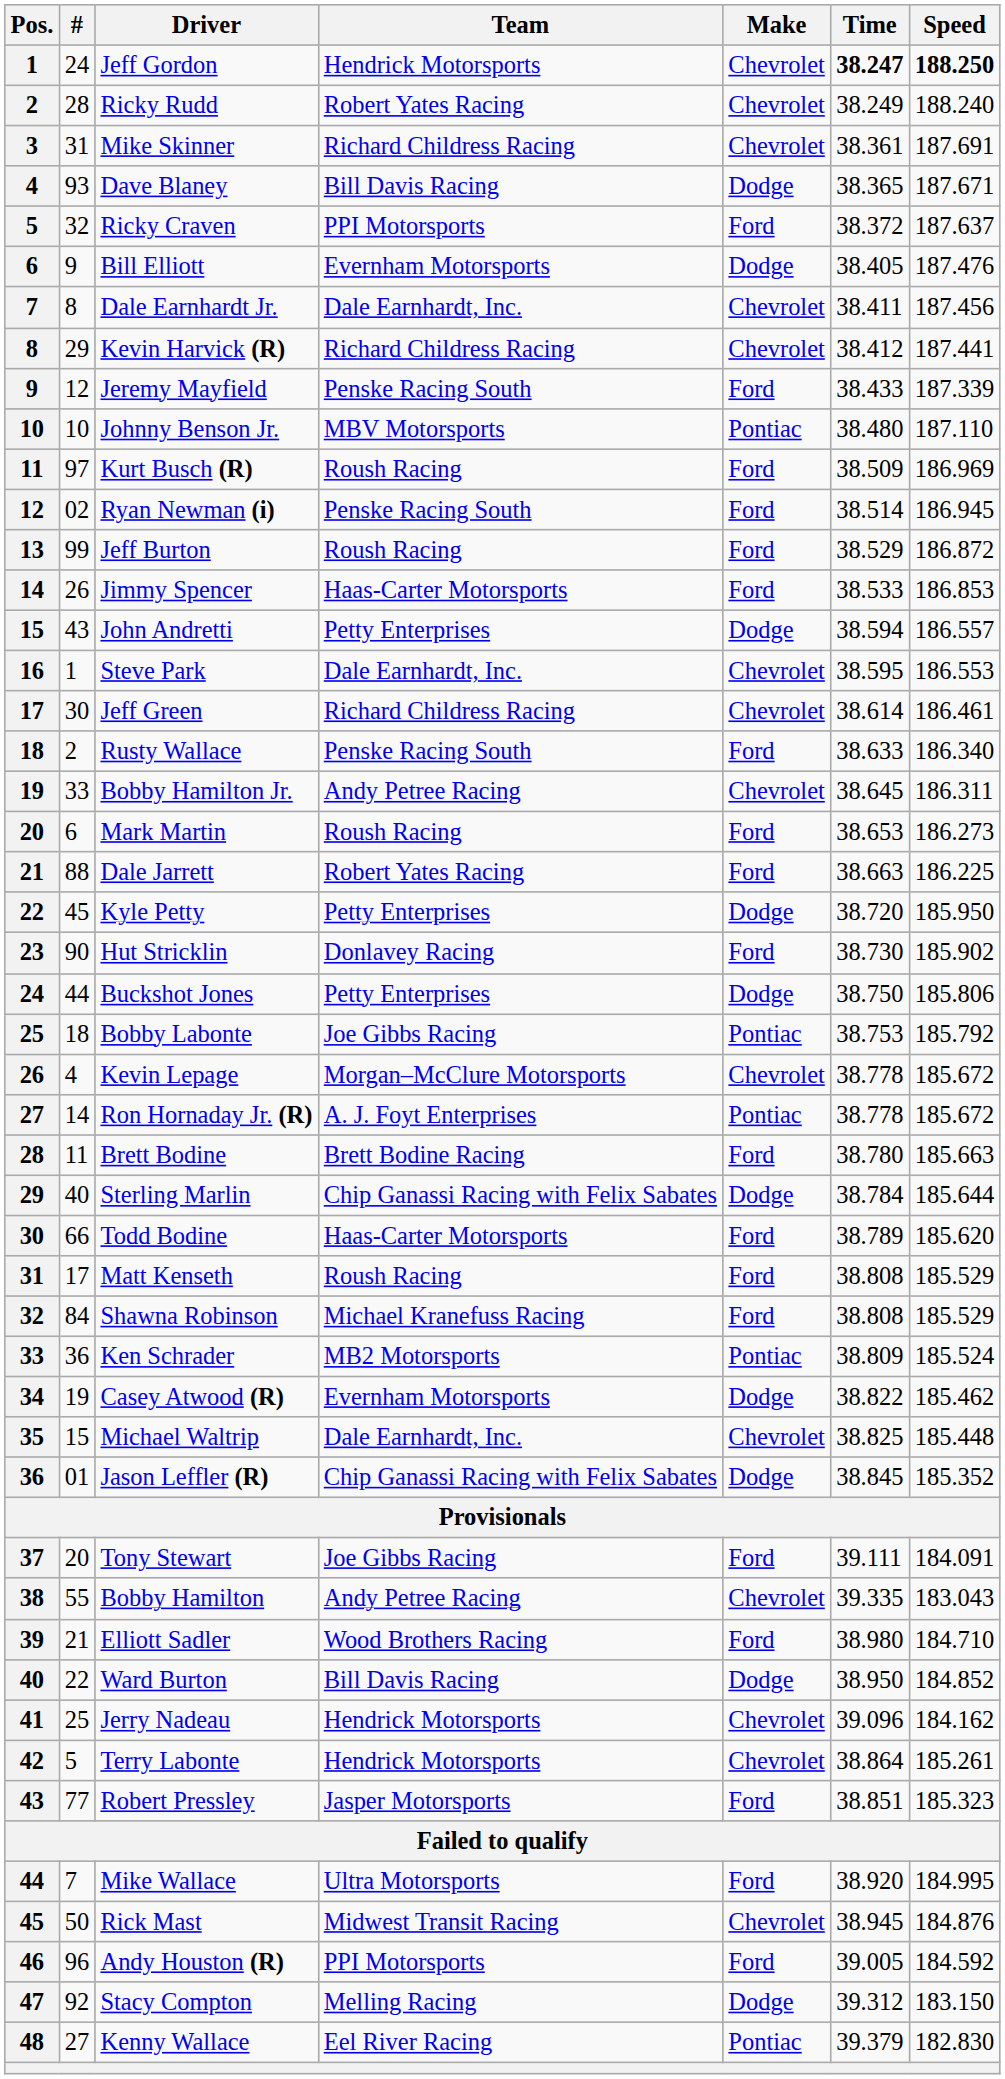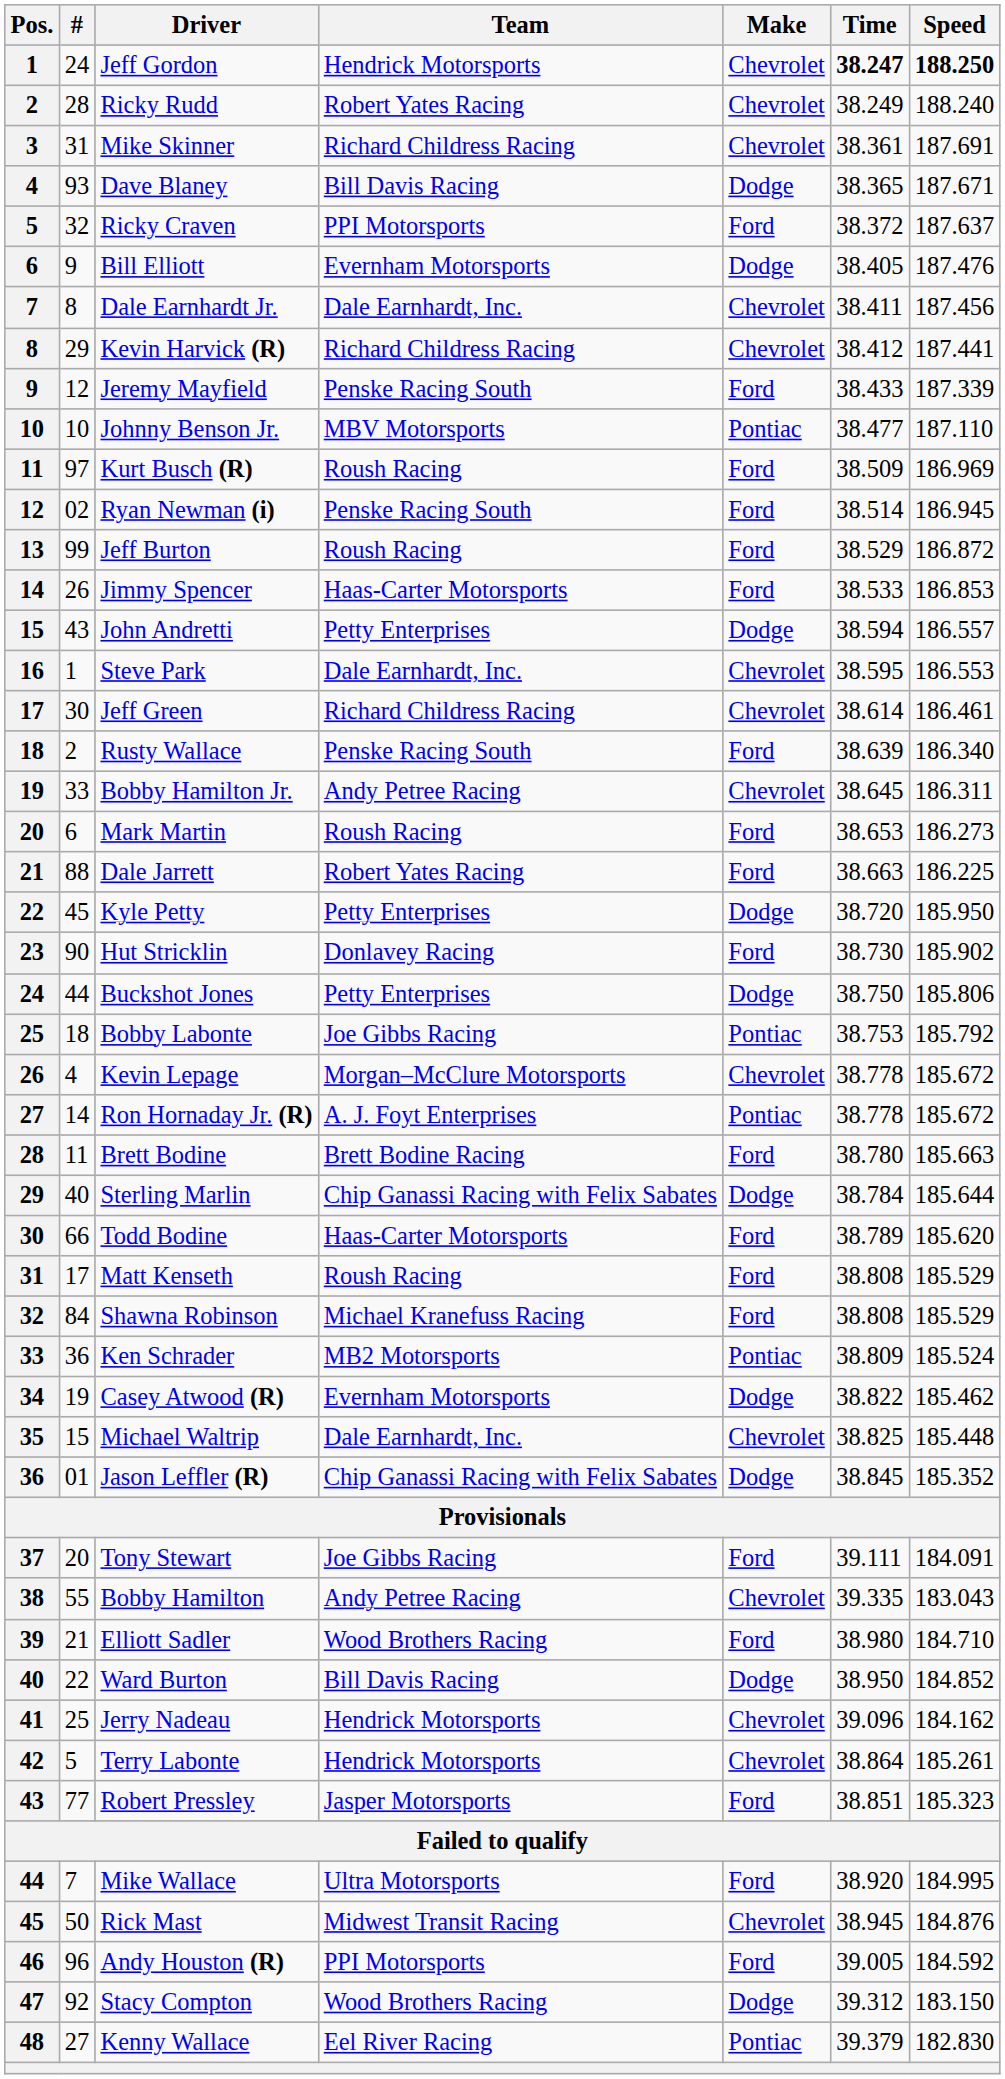Johnny Benson Jr. | Time: 38.480 -> 38.477
Rusty Wallace | Time: 38.633 -> 38.639
Stacy Compton | Team: Melling Racing -> Wood Brothers Racing
